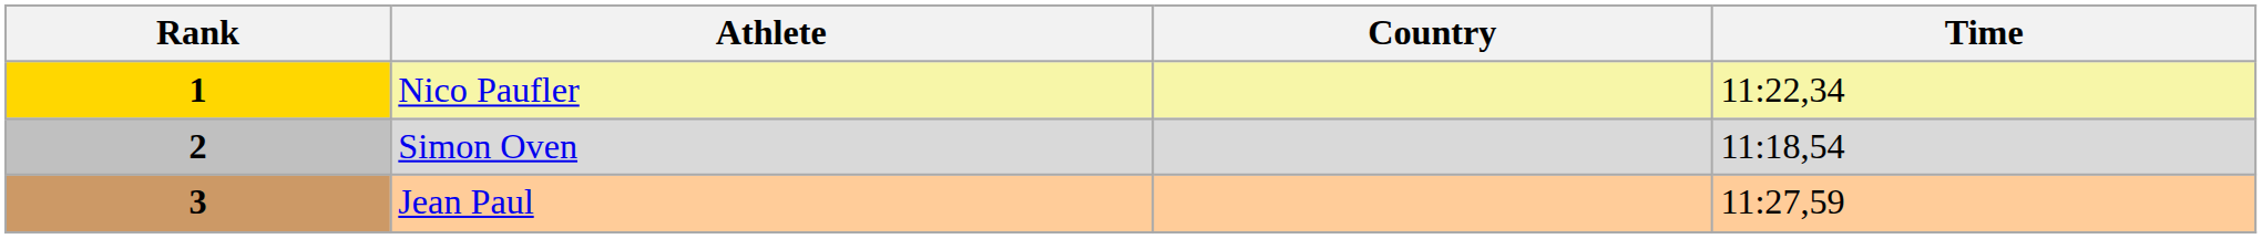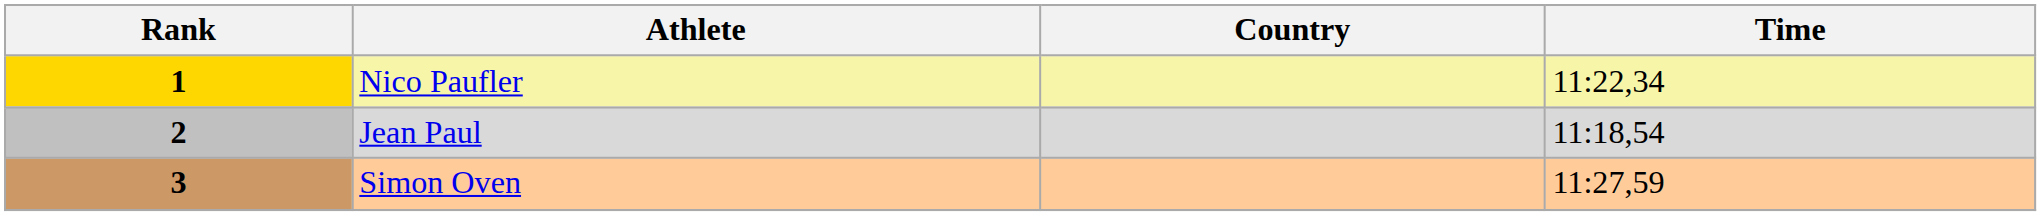2 | Athlete: Simon Oven -> Jean Paul
3 | Athlete: Jean Paul -> Simon Oven
